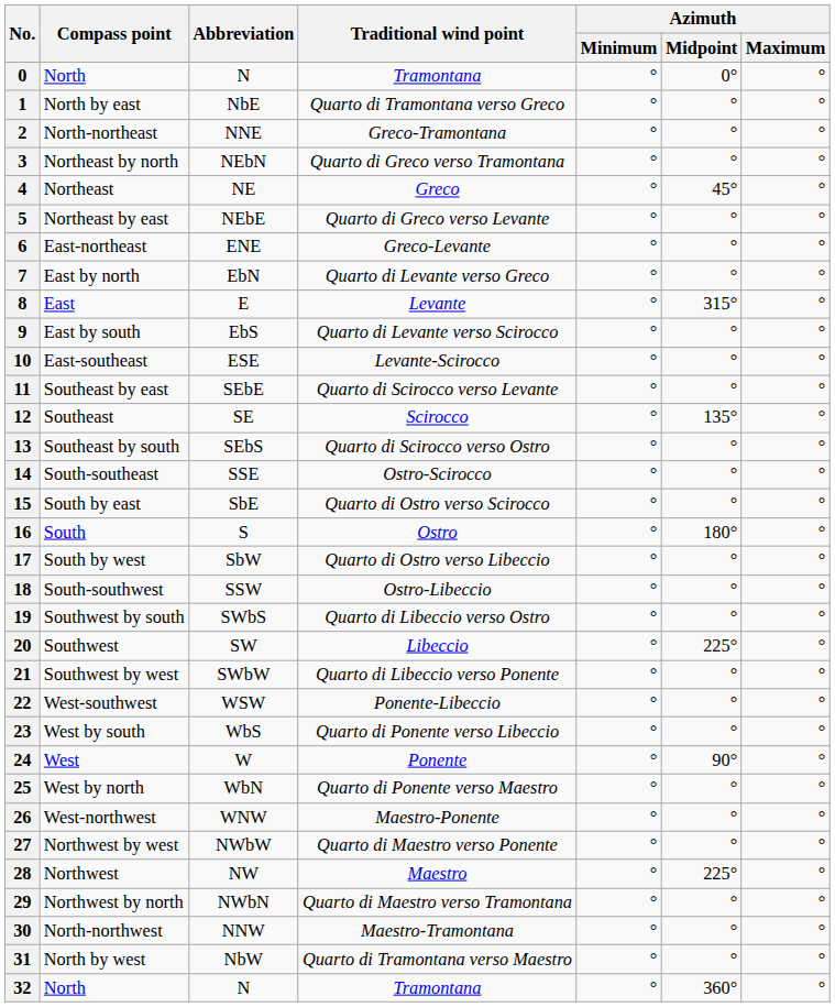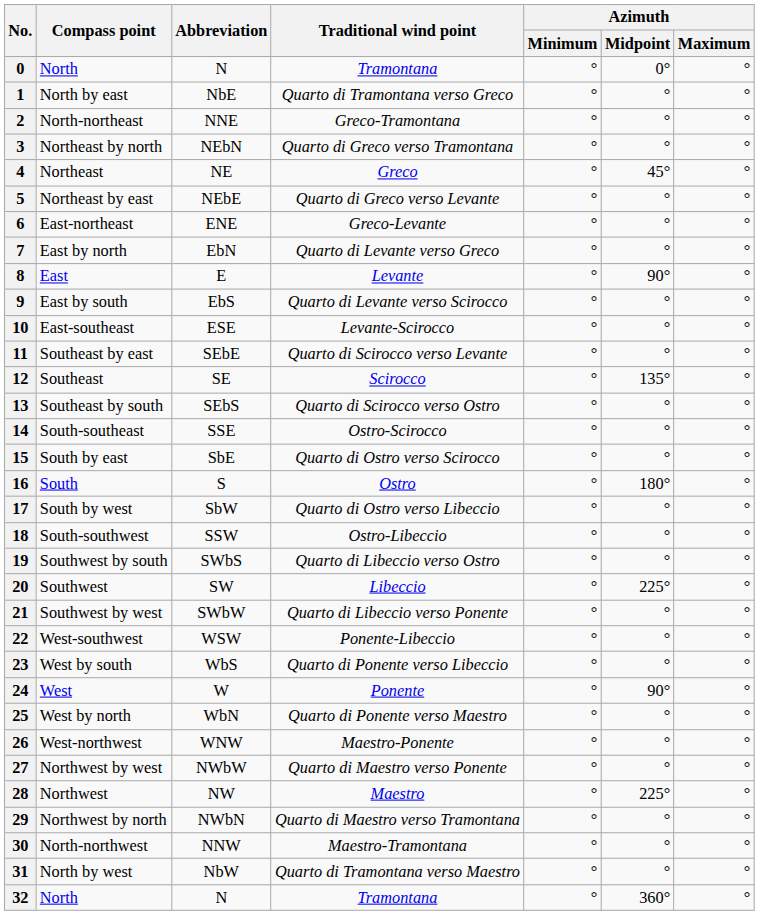8 | Azimuth / Midpoint: 315° -> 90°
